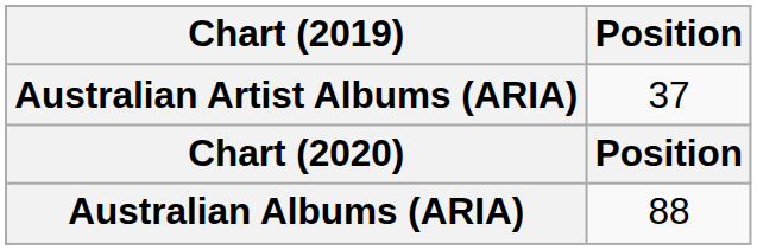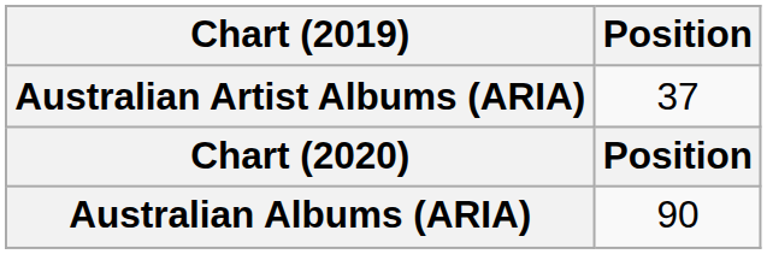Australian Albums (ARIA) | Position: 88 -> 90
